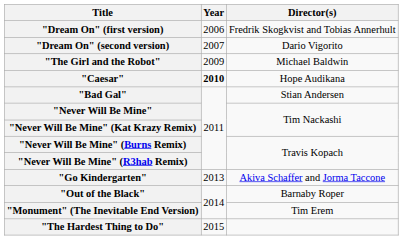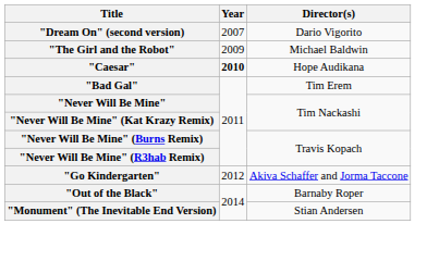- row: "Dream On" (first version) | 2006 | Fredrik Skogkvist and Tobias Annerhult
"Bad Gal" | Director(s): Stian Andersen -> Tim Erem
"Go Kindergarten" | Year: 2013 -> 2012
"Monument" (The Inevitable End Version) | Director(s): Tim Erem -> Stian Andersen
- row: "The Hardest Thing to Do" | 2015
